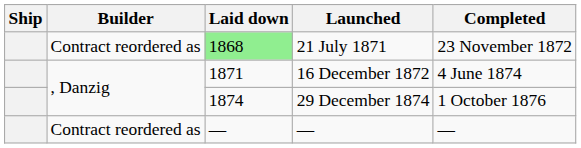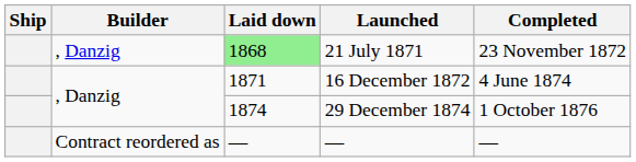21 July 1871 | Builder: Contract reordered as -> , Danzig
